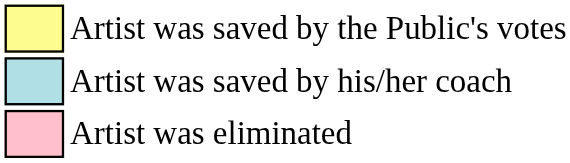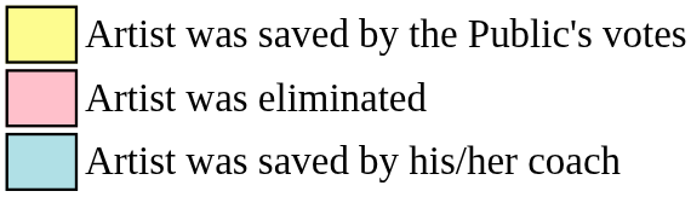rows swapped: Artist was saved by his/her coach <-> Artist was eliminated
